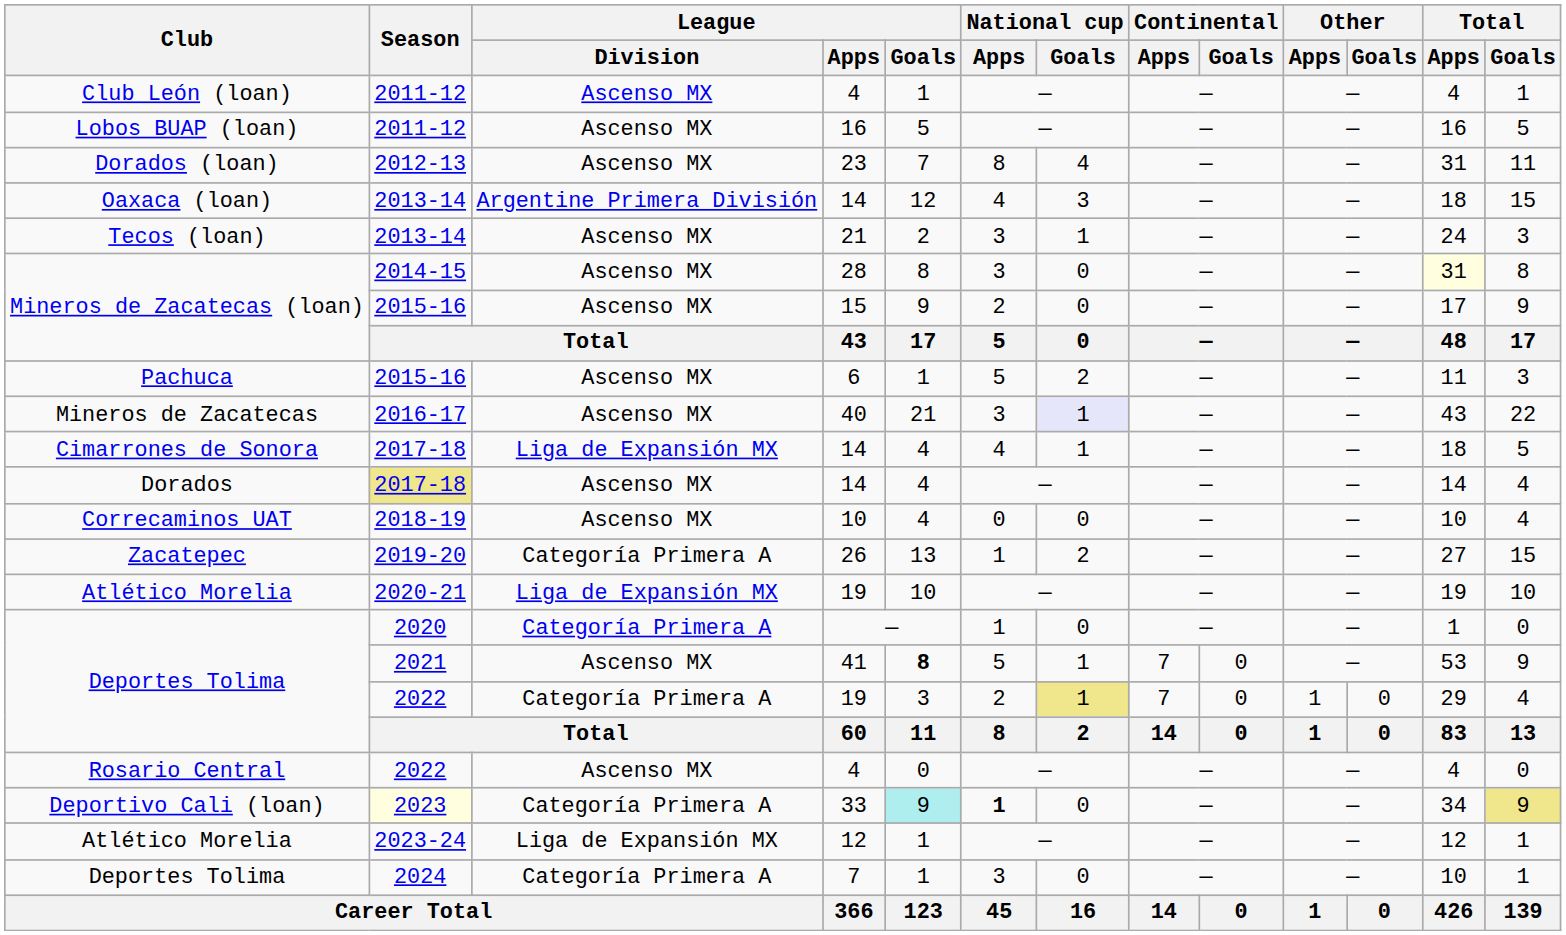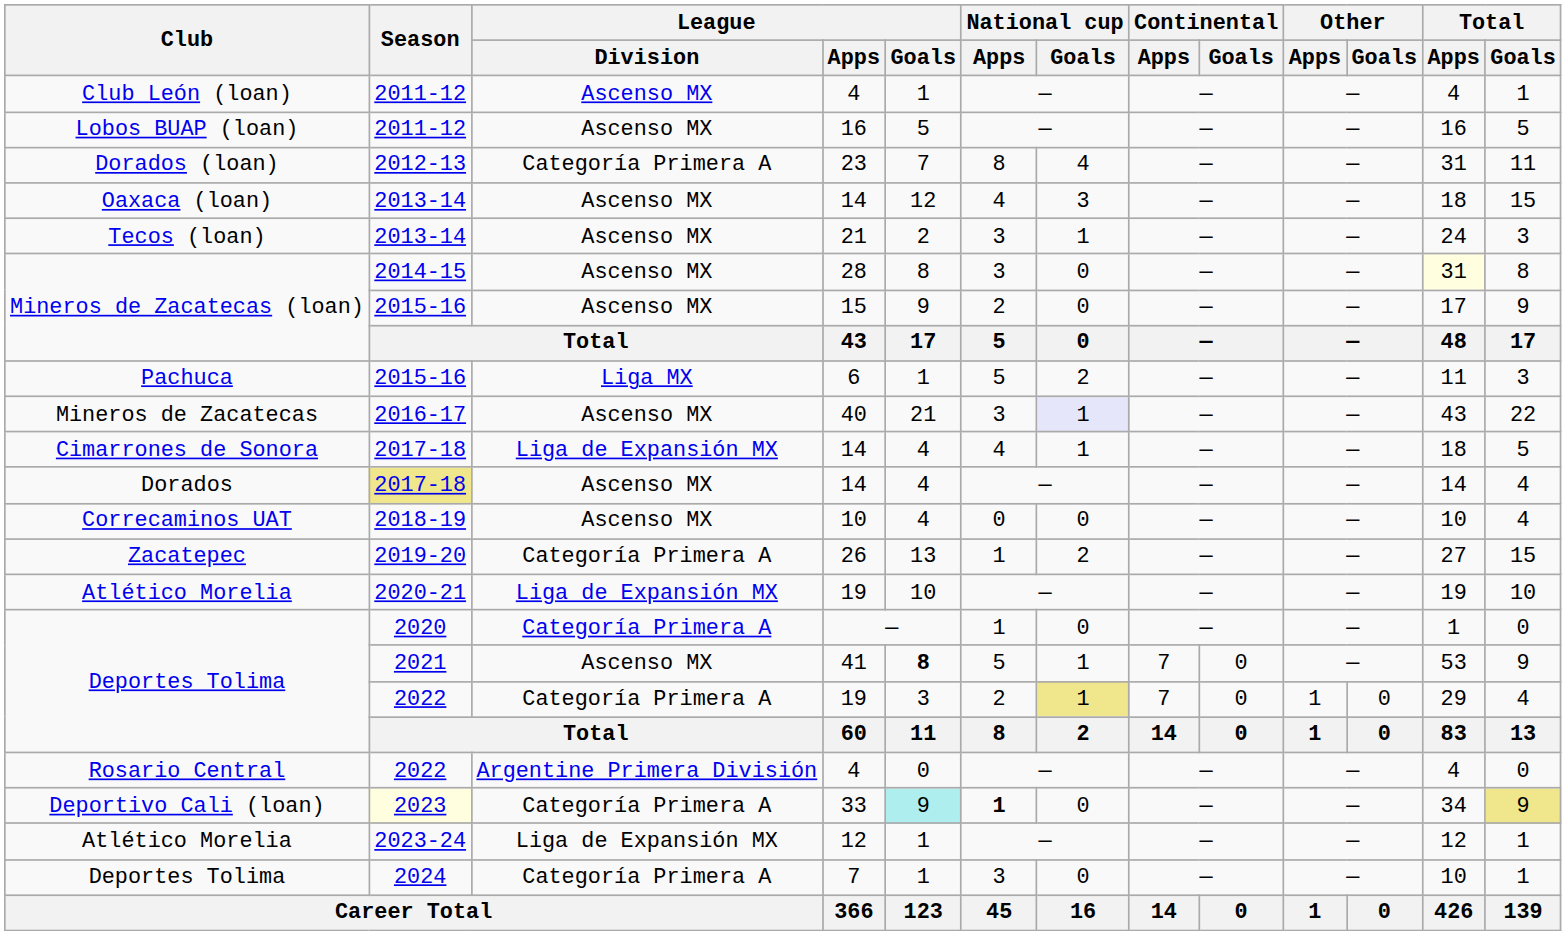23 | League / Division: Ascenso MX -> Categoría Primera A
Oaxaca (loan) / 14 | League / Division: Argentine Primera División -> Ascenso MX
6 | League / Division: Ascenso MX -> Liga MX
Rosario Central / 4 | League / Division: Ascenso MX -> Argentine Primera División
